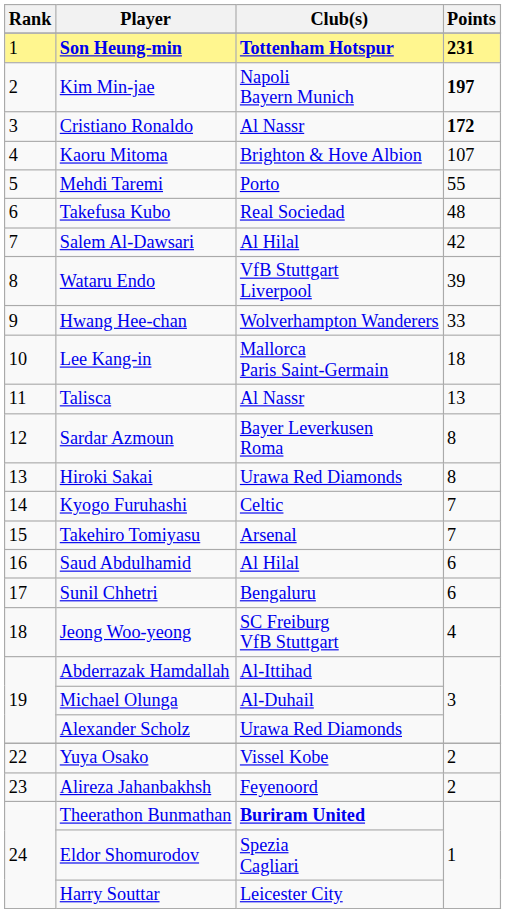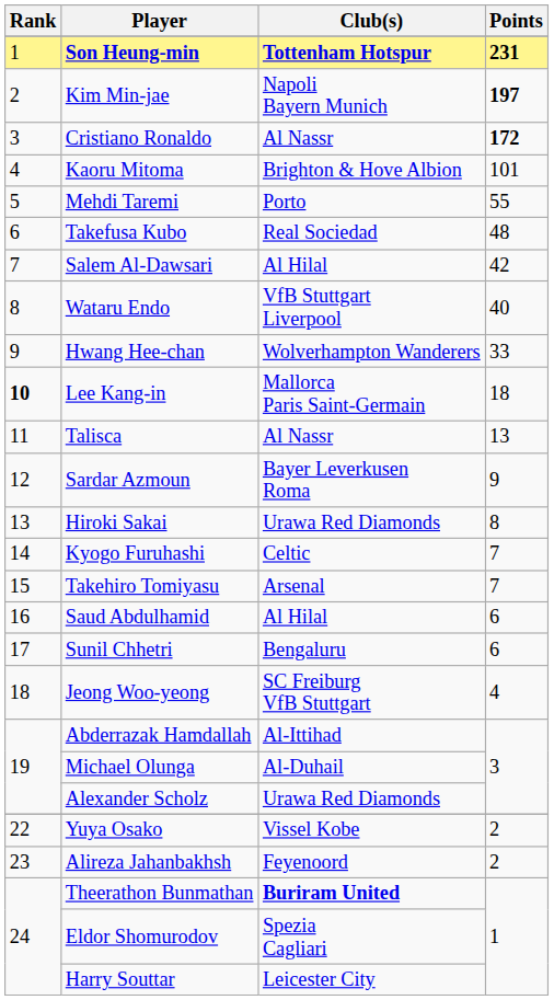Kaoru Mitoma | Points: 107 -> 101
Wataru Endo | Points: 39 -> 40
Lee Kang-in | Rank: normal -> bold
Sardar Azmoun | Points: 8 -> 9
